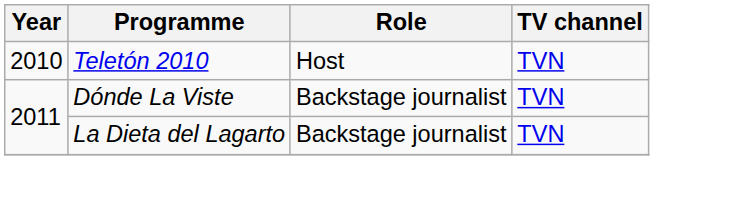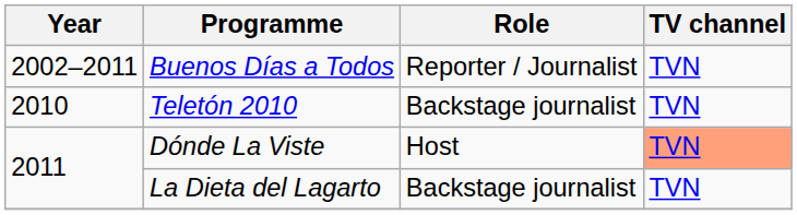+ row: 2002–2011 | Buenos Días a Todos | Reporter / Journalist | TVN
Teletón 2010 | Role: Host -> Backstage journalist
Dónde La Viste | Role: Backstage journalist -> Host
Dónde La Viste | TV channel: no background -> lightsalmon background
